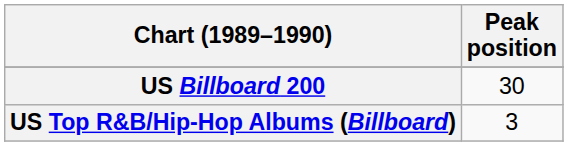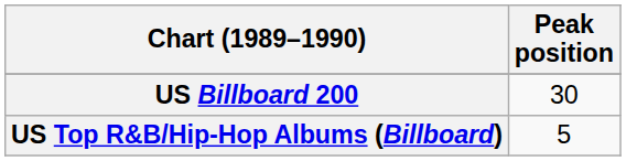US Top R&B/Hip-Hop Albums (Billboard) | Peak position: 3 -> 5
